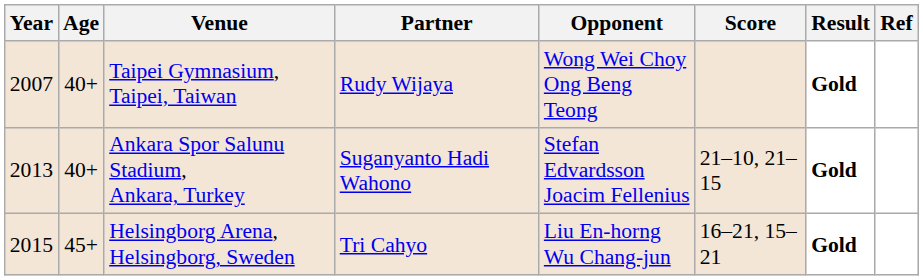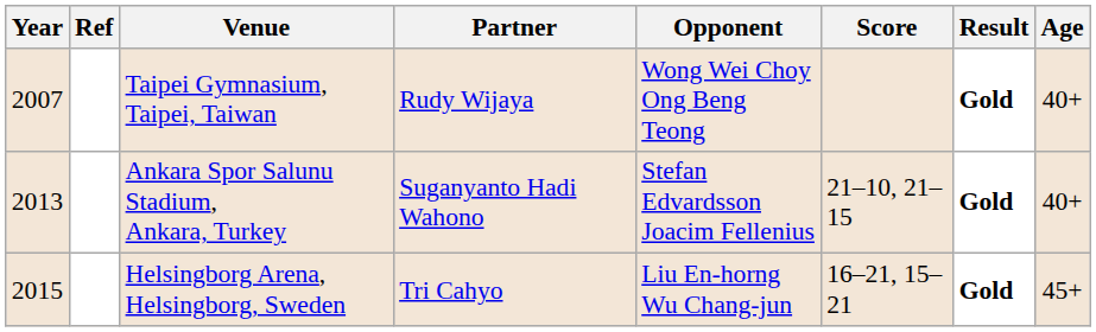columns swapped: Age <-> Ref
